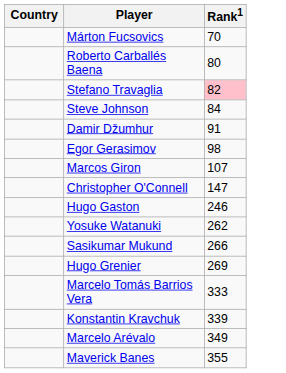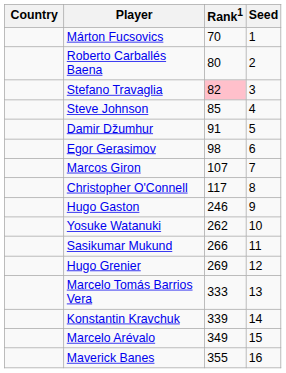+ column: Seed | 1 | 2 | 3 | 4 | 5 | 6 | 7 | 8 | 9 | 10 | 11 | 12 | 13 | 14 | 15 | 16
Steve Johnson | Rank1: 84 -> 85
Christopher O'Connell | Rank1: 147 -> 117
